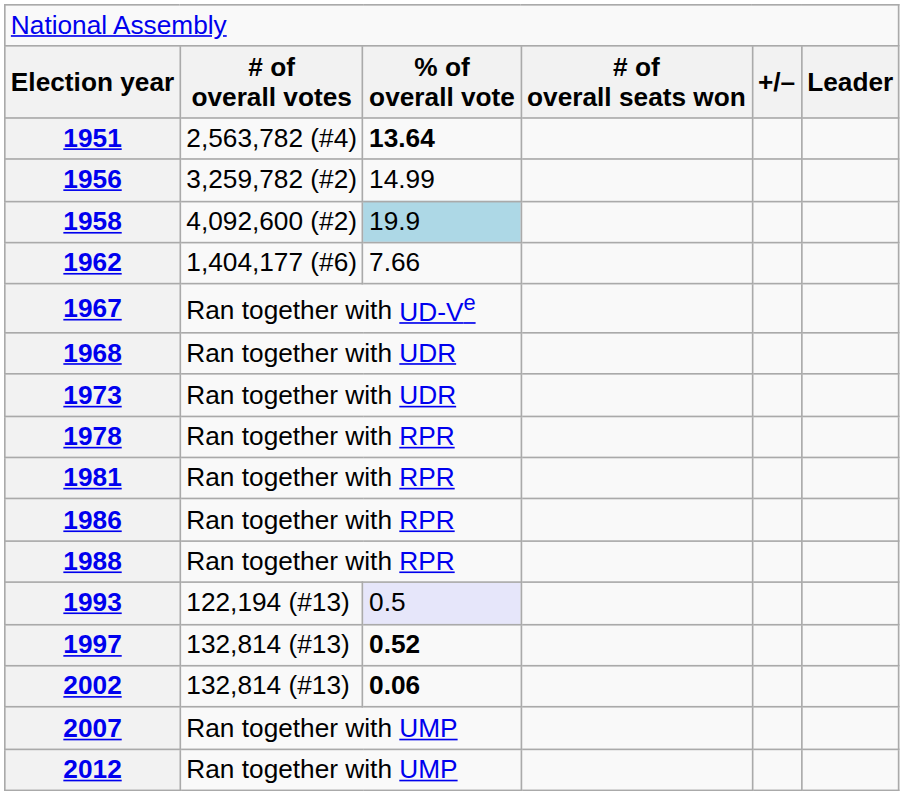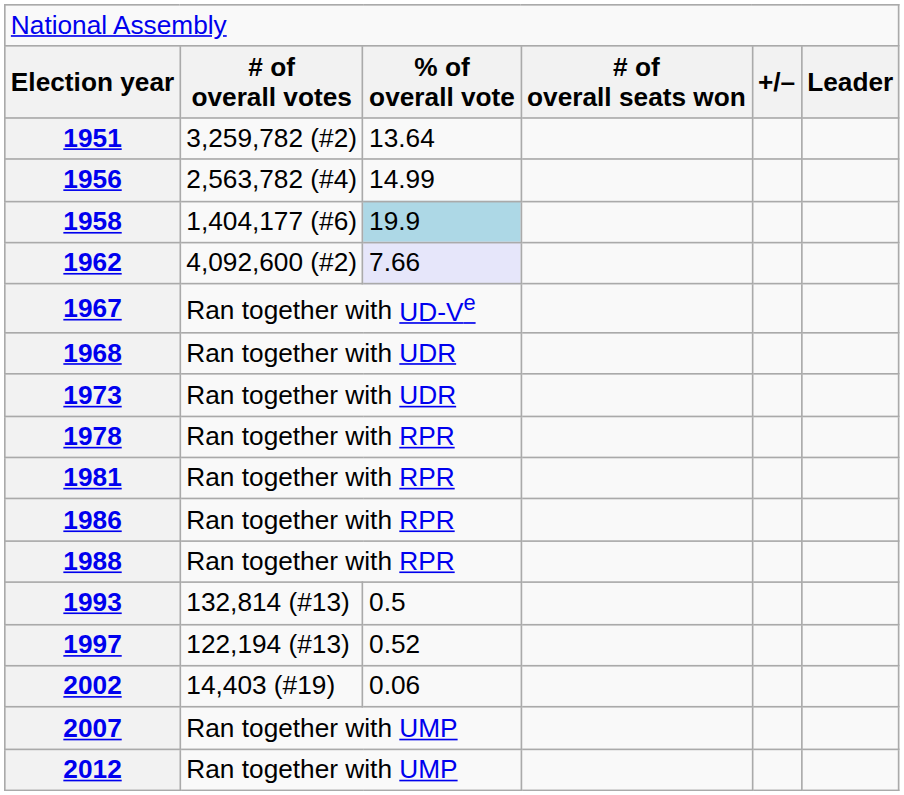1951 | column 2: 2,563,782 (#4) -> 3,259,782 (#2)
1951 | column 3: bold -> normal
1956 | column 2: 3,259,782 (#2) -> 2,563,782 (#4)
1958 | column 2: 4,092,600 (#2) -> 1,404,177 (#6)
1962 | column 2: 1,404,177 (#6) -> 4,092,600 (#2)
1962 | column 3: no background -> lavender background
1993 | column 2: 122,194 (#13) -> 132,814 (#13)
1993 | column 3: lavender background -> no background
1997 | column 2: 132,814 (#13) -> 122,194 (#13)
1997 | column 3: bold -> normal
2002 | column 2: 132,814 (#13) -> 14,403 (#19)
2002 | column 3: bold -> normal
